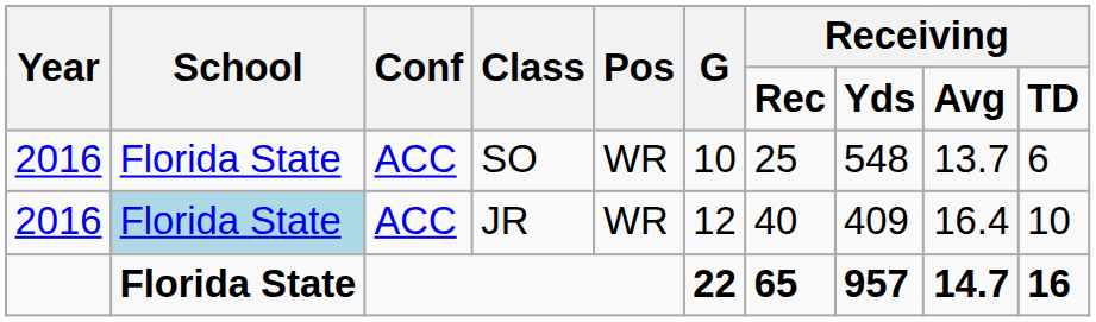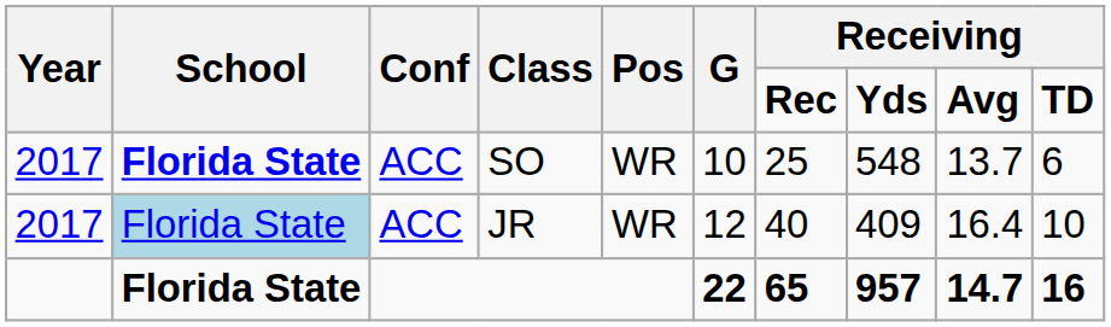SO | Year: 2016 -> 2017
SO | School: normal -> bold
JR | Year: 2016 -> 2017
